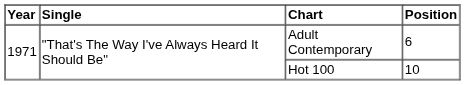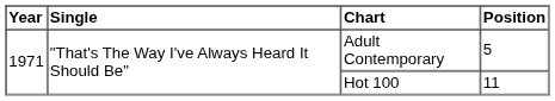Adult Contemporary | Position: 6 -> 5
Hot 100 | Position: 10 -> 11
